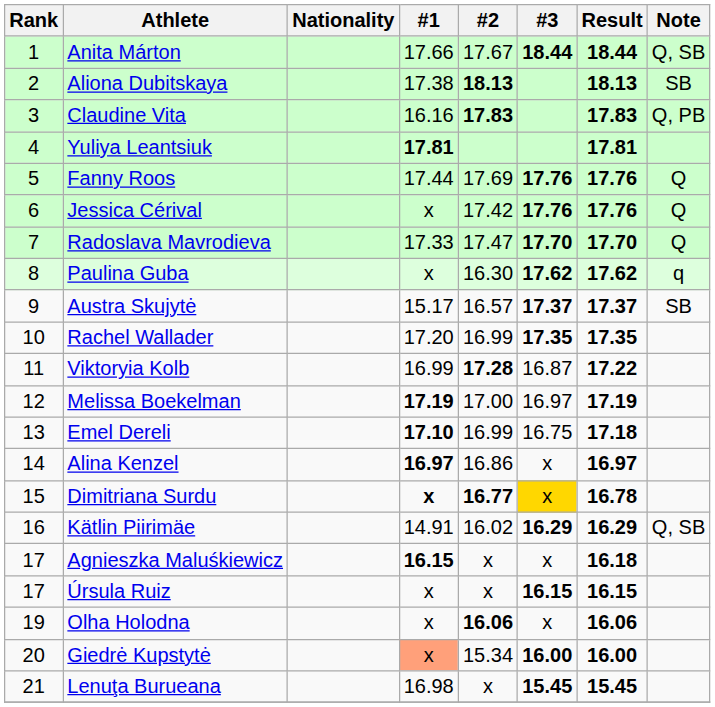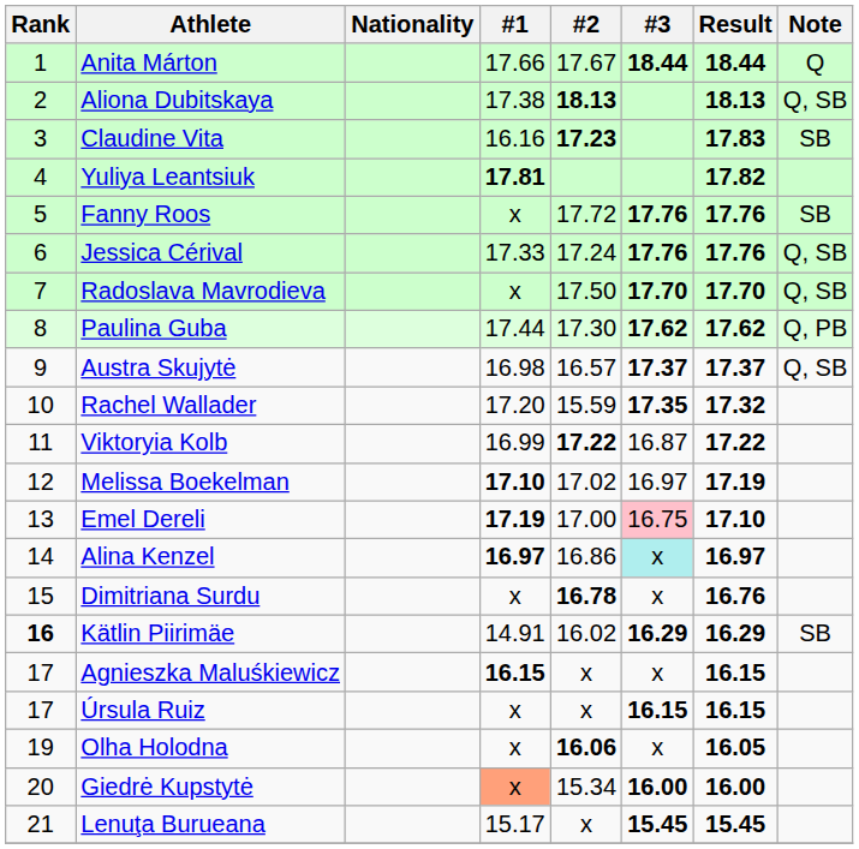Anita Márton | Note: Q, SB -> Q
Aliona Dubitskaya | Note: SB -> Q, SB
Claudine Vita | #2: 17.83 -> 17.23
Claudine Vita | Note: Q, PB -> SB
Yuliya Leantsiuk | Result: 17.81 -> 17.82
Fanny Roos | #1: 17.44 -> x
Fanny Roos | #2: 17.69 -> 17.72
Fanny Roos | Note: Q -> SB
Jessica Cérival | #1: x -> 17.33
Jessica Cérival | #2: 17.42 -> 17.24
Jessica Cérival | Note: Q -> Q, SB
Radoslava Mavrodieva | #1: 17.33 -> x
Radoslava Mavrodieva | #2: 17.47 -> 17.50
Radoslava Mavrodieva | Note: Q -> Q, SB
Paulina Guba | #1: x -> 17.44
Paulina Guba | #2: 16.30 -> 17.30
Paulina Guba | Note: q -> Q, PB
Austra Skujytė | #1: 15.17 -> 16.98
Austra Skujytė | Note: SB -> Q, SB
Rachel Wallader | #2: 16.99 -> 15.59
Rachel Wallader | Result: 17.35 -> 17.32
Viktoryia Kolb | #2: 17.28 -> 17.22
Melissa Boekelman | #1: 17.19 -> 17.10
Melissa Boekelman | #2: 17.00 -> 17.02
Emel Dereli | #1: 17.10 -> 17.19
Emel Dereli | #2: 16.99 -> 17.00
Emel Dereli | #3: no background -> pink background
Emel Dereli | Result: 17.18 -> 17.10
Alina Kenzel | #3: no background -> paleturquoise background
Dimitriana Surdu | #1: bold -> normal
Dimitriana Surdu | #2: 16.77 -> 16.78
Dimitriana Surdu | #3: gold background -> no background
Dimitriana Surdu | Result: 16.78 -> 16.76
Kätlin Piirimäe | Rank: normal -> bold
Kätlin Piirimäe | Note: Q, SB -> SB
Agnieszka Maluśkiewicz | Result: 16.18 -> 16.15
Olha Holodna | Result: 16.06 -> 16.05
Lenuţa Burueana | #1: 16.98 -> 15.17
